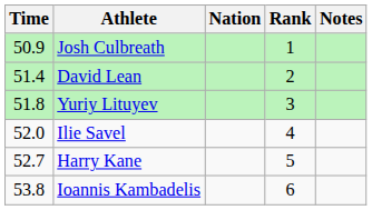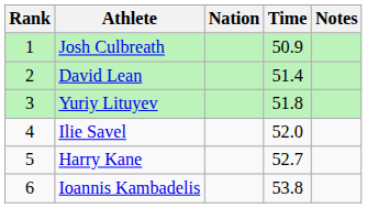columns swapped: Rank <-> Time
